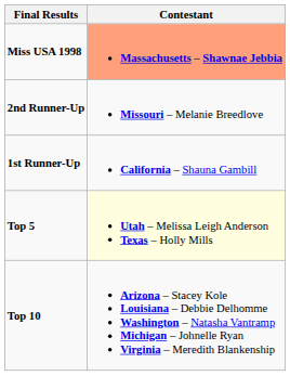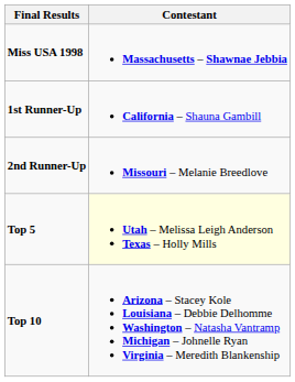Miss USA 1998 | Contestant: lightsalmon background -> no background
rows swapped: 1st Runner-Up <-> 2nd Runner-Up
